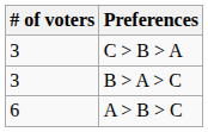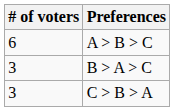rows swapped: A > B > C <-> C > B > A
